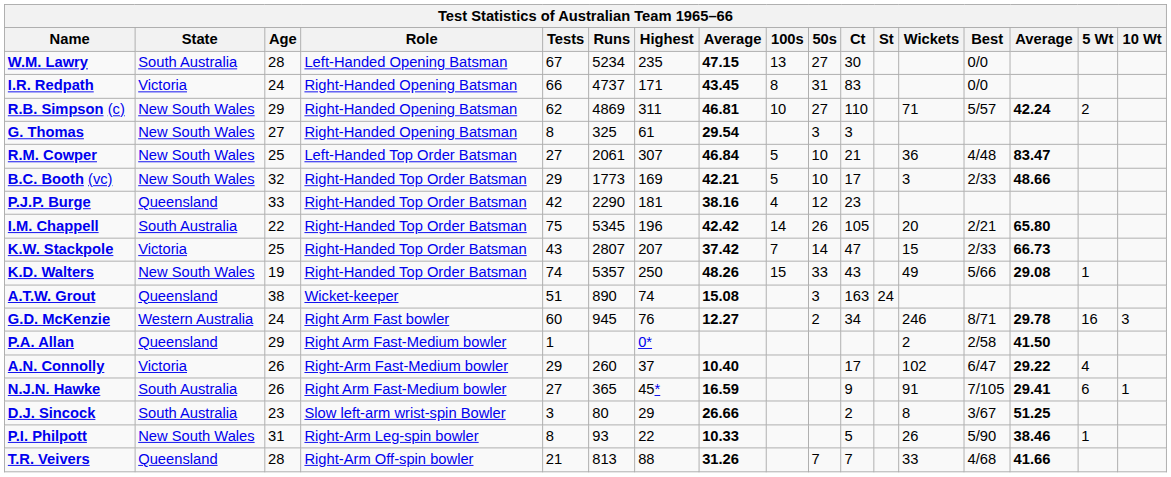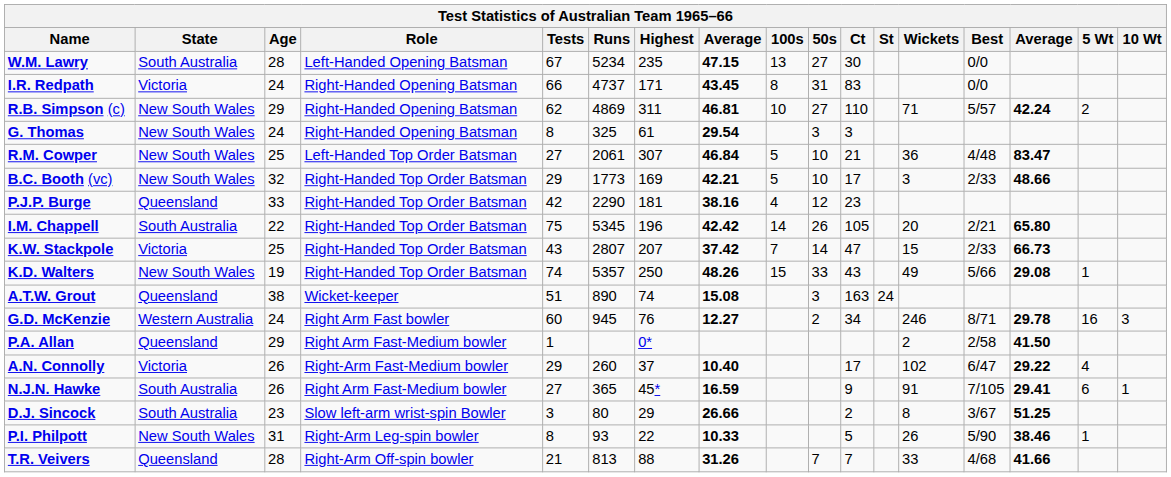G. Thomas | Age: 27 -> 24
